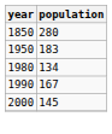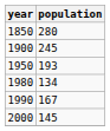+ row: 1900 | 245
1950 | population: 183 -> 193
